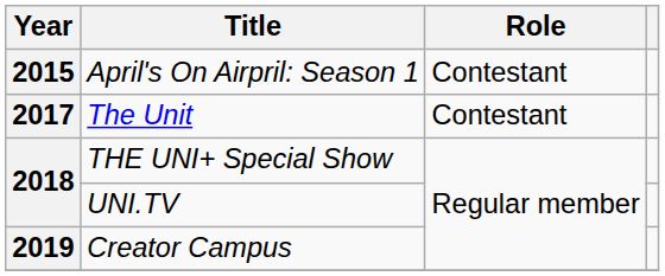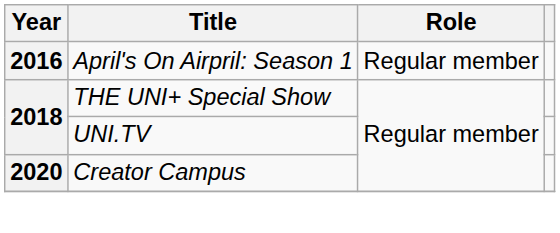April's On Airpril: Season 1 | Year: 2015 -> 2016
April's On Airpril: Season 1 | Role: Contestant -> Regular member
- row: 2017 | The Unit | Contestant
Creator Campus | Year: 2019 -> 2020
